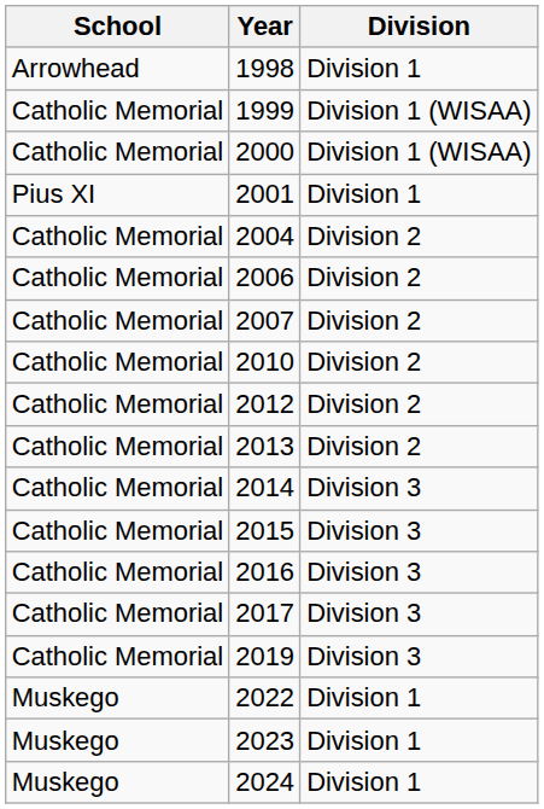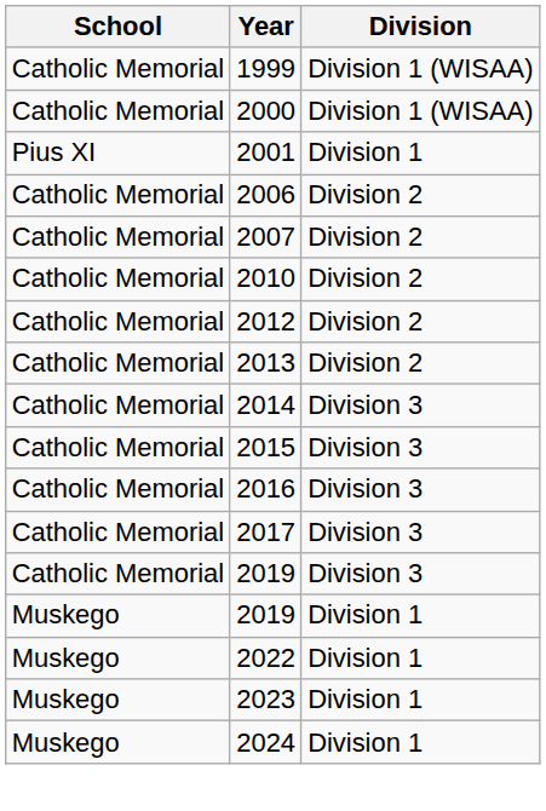- row: Arrowhead | 1998 | Division 1
- row: Catholic Memorial | 2004 | Division 2
+ row: Muskego | 2019 | Division 1
